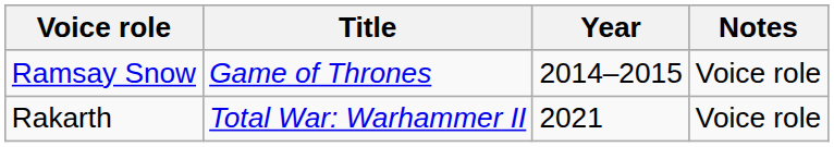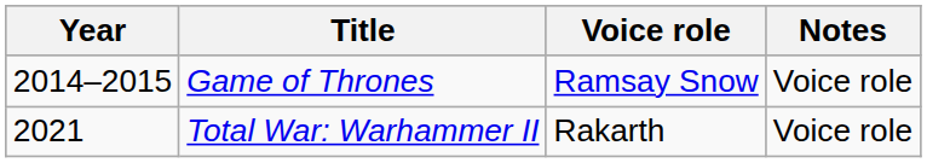columns swapped: Year <-> Voice role
